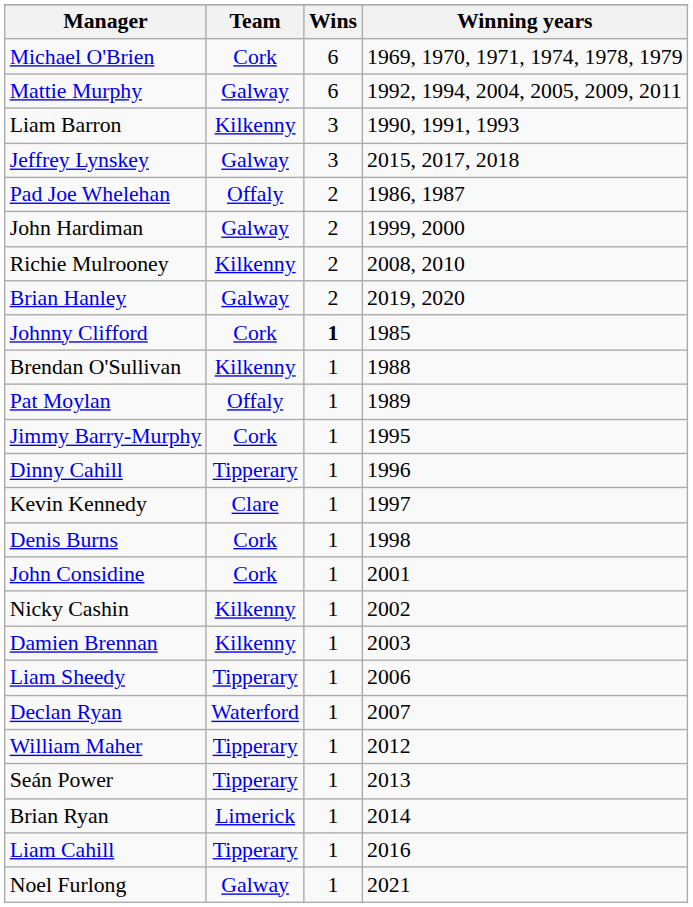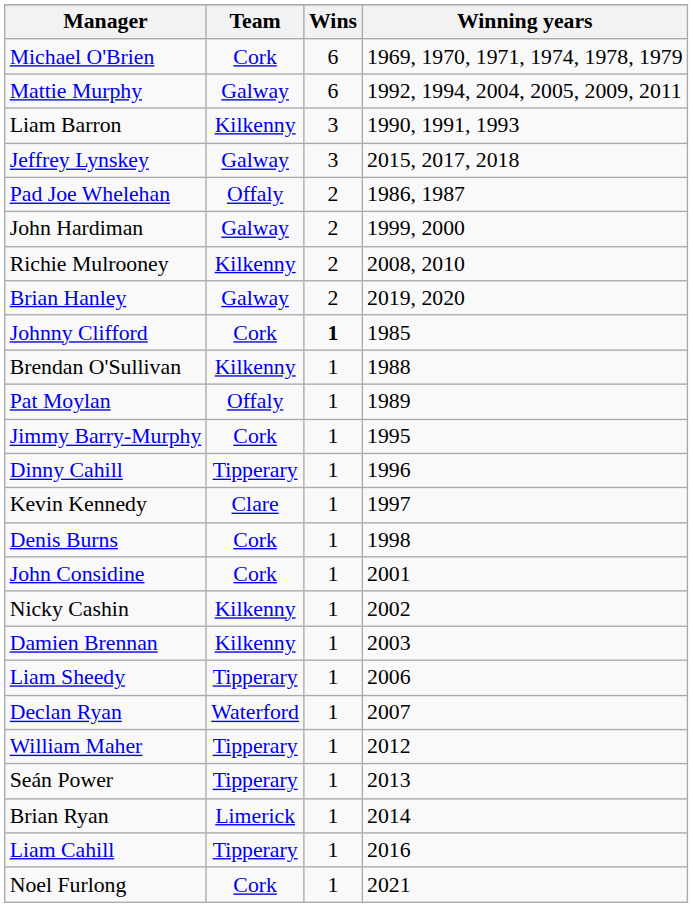Noel Furlong | Team: Galway -> Cork
